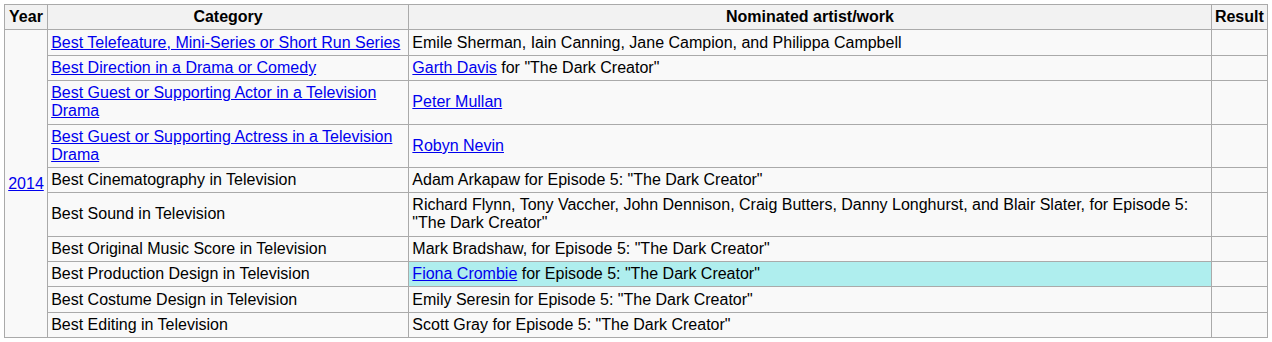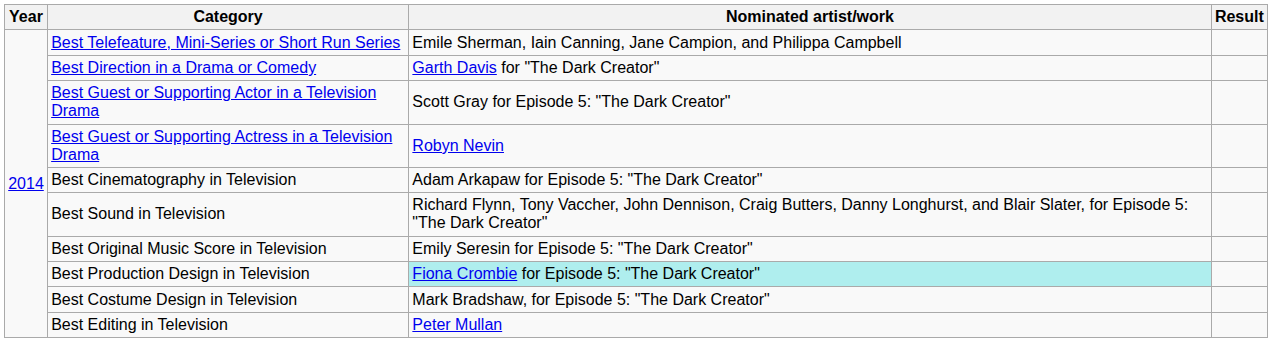Best Guest or Supporting Actor in a Television Drama | Nominated artist/work: Peter Mullan -> Scott Gray for Episode 5: "The Dark Creator"
Best Original Music Score in Television | Nominated artist/work: Mark Bradshaw, for Episode 5: "The Dark Creator" -> Emily Seresin for Episode 5: "The Dark Creator"
Best Costume Design in Television | Nominated artist/work: Emily Seresin for Episode 5: "The Dark Creator" -> Mark Bradshaw, for Episode 5: "The Dark Creator"
Best Editing in Television | Nominated artist/work: Scott Gray for Episode 5: "The Dark Creator" -> Peter Mullan
